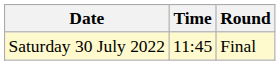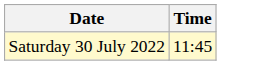- column: Round | Final
